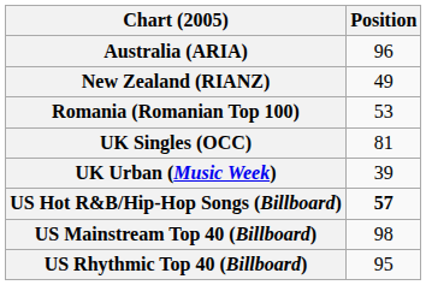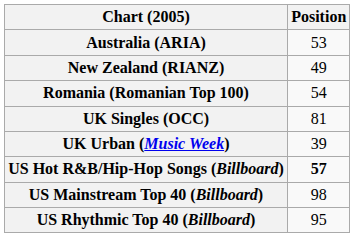Australia (ARIA) | Position: 96 -> 53
Romania (Romanian Top 100) | Position: 53 -> 54
